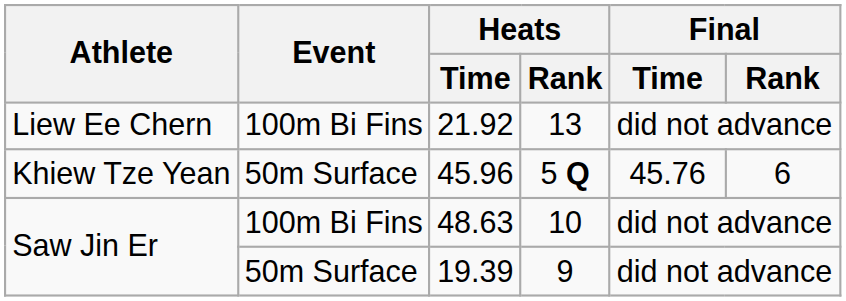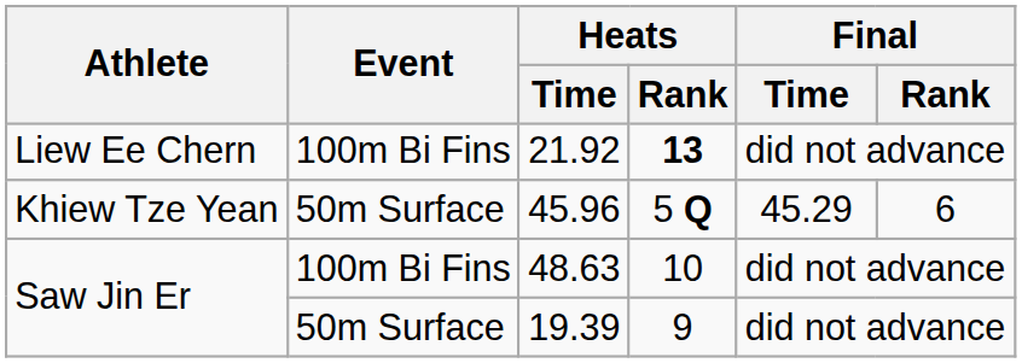21.92 | Heats / Rank: normal -> bold
45.96 | Final / Time: 45.76 -> 45.29
